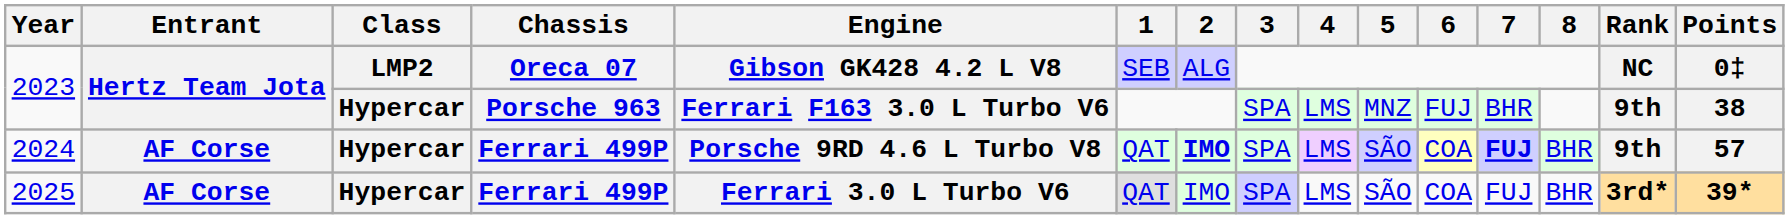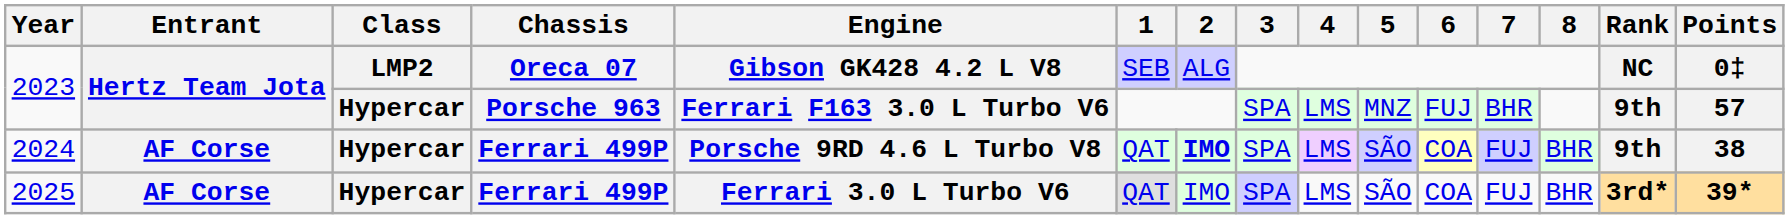2023 / Porsche 963 | Points: 38 -> 57
2024 | 7: bold -> normal
2024 | Points: 57 -> 38
